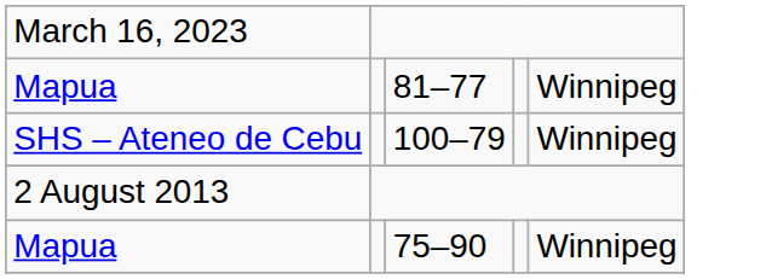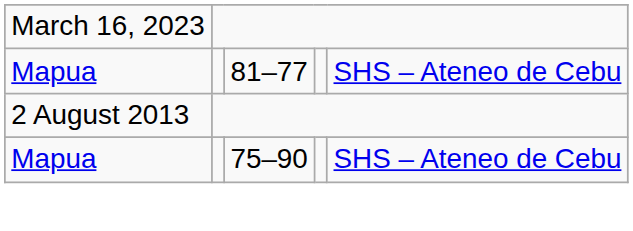81–77 | column 5: Winnipeg -> SHS – Ateneo de Cebu
- row: SHS – Ateneo de Cebu | 100–79 | Winnipeg
75–90 | column 5: Winnipeg -> SHS – Ateneo de Cebu
